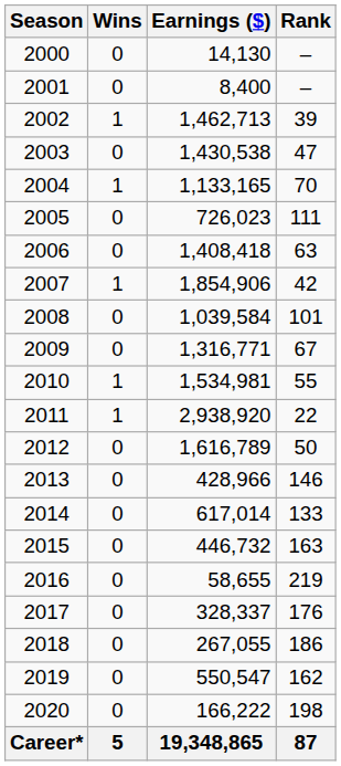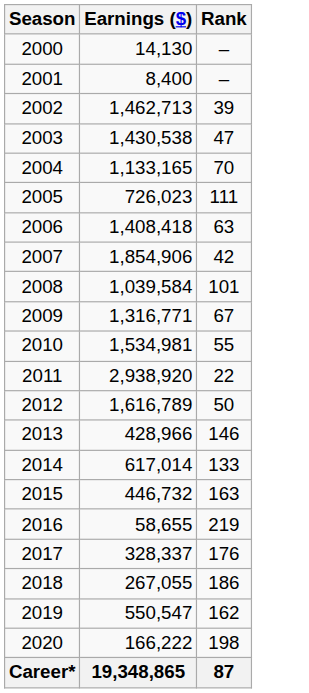- column: Wins | 0 | 0 | 1 | 0 | 1 | 0 | 0 | 1 | 0 | 0 | 1 | 1 | 0 | 0 | 0 | 0 | 0 | 0 | 0 | 0 | 0 | 5
